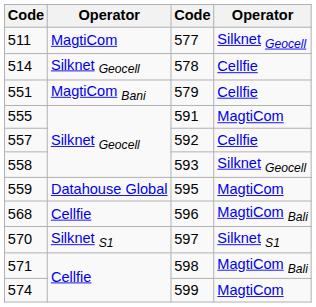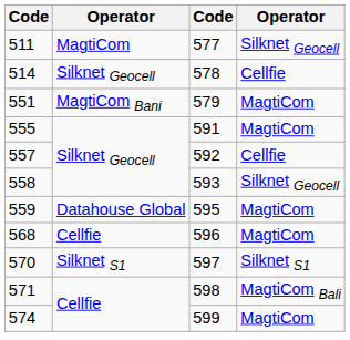551 | column 4: Cellfie -> MagtiCom
568 | column 4: MagtiCom Bali -> MagtiCom
